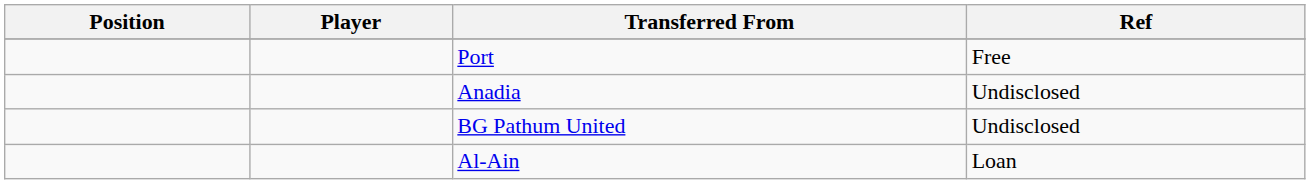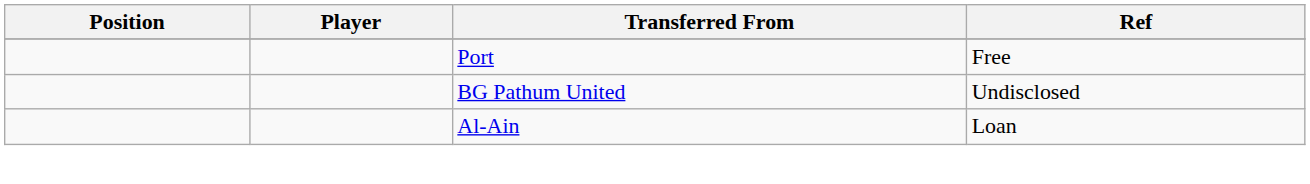- row: Anadia | Undisclosed
